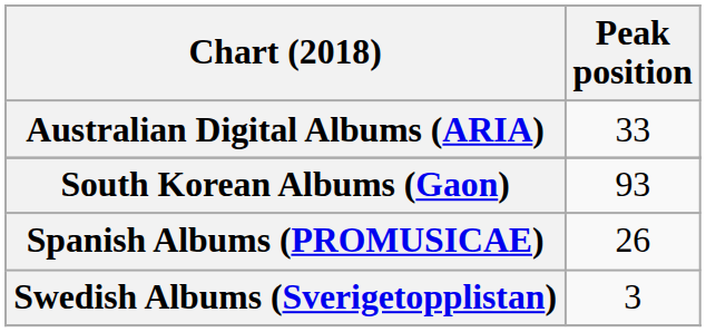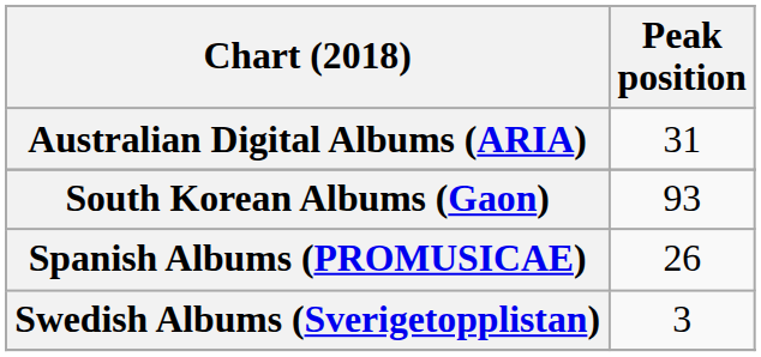Australian Digital Albums (ARIA) | Peak position: 33 -> 31
